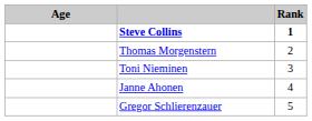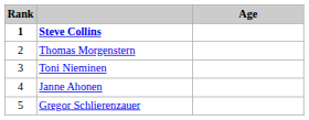columns swapped: Rank <-> Age
